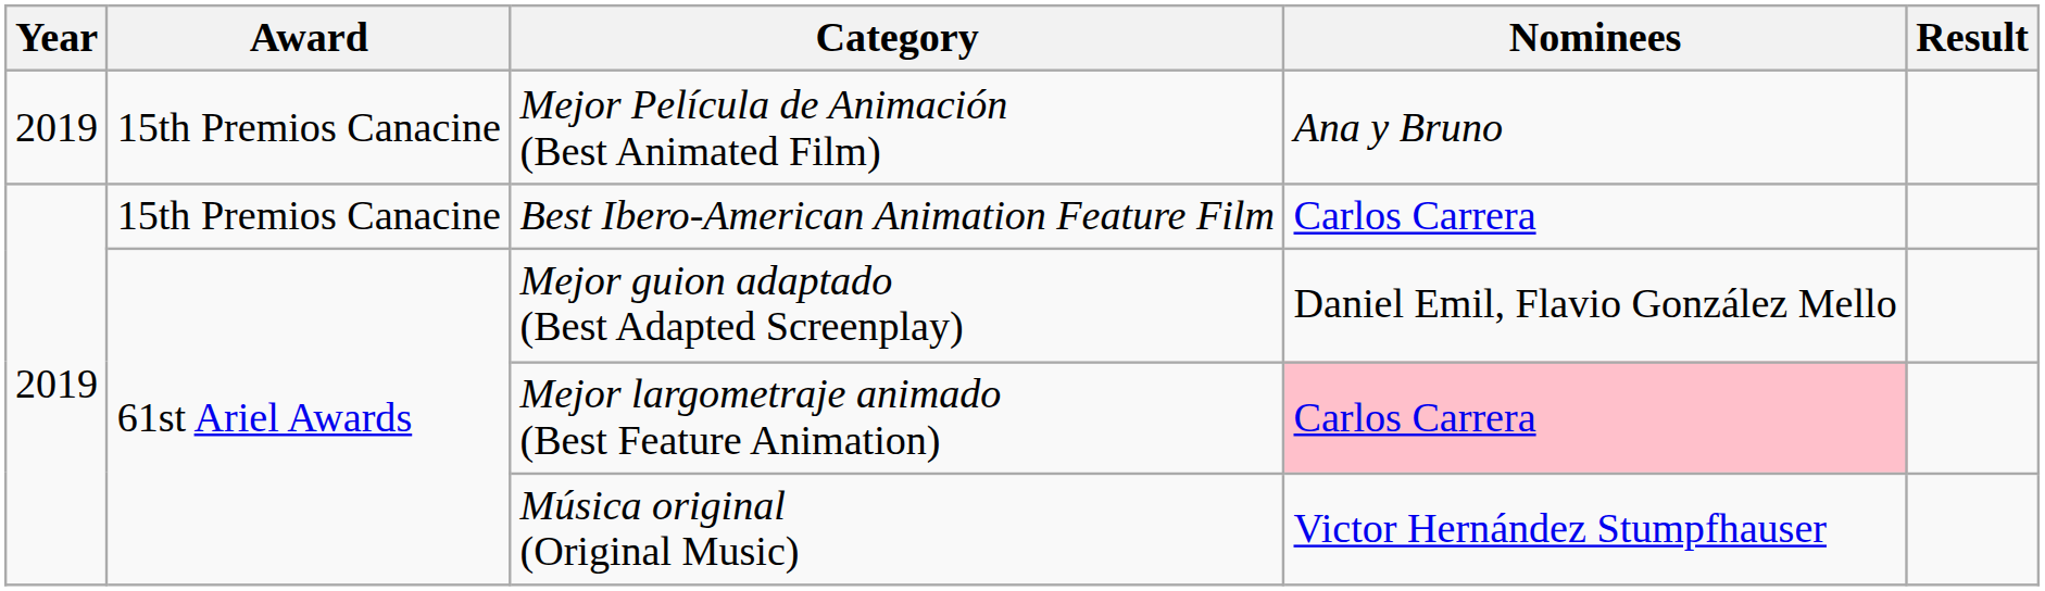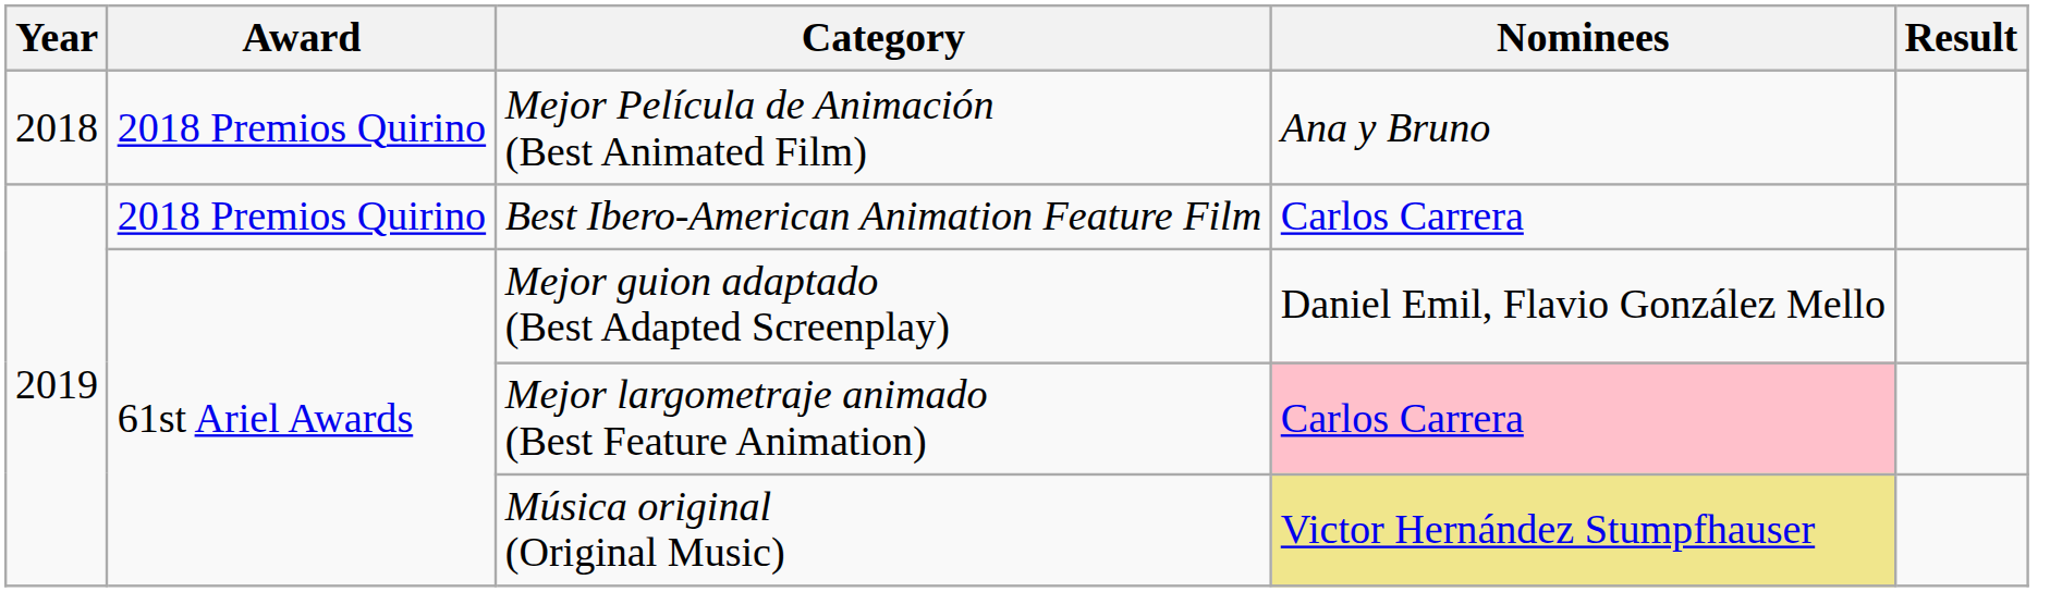Mejor Película de Animación (Best Animated Film) | Year: 2019 -> 2018
Mejor Película de Animación (Best Animated Film) | Award: 15th Premios Canacine -> 2018 Premios Quirino
Best Ibero-American Animation Feature Film | Award: 15th Premios Canacine -> 2018 Premios Quirino
Música original (Original Music) | Nominees: no background -> khaki background
